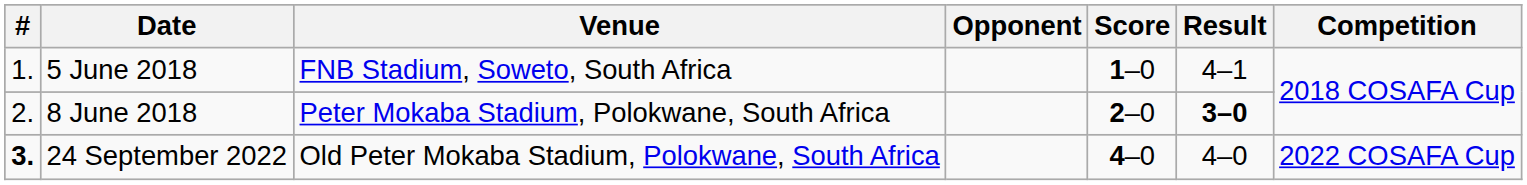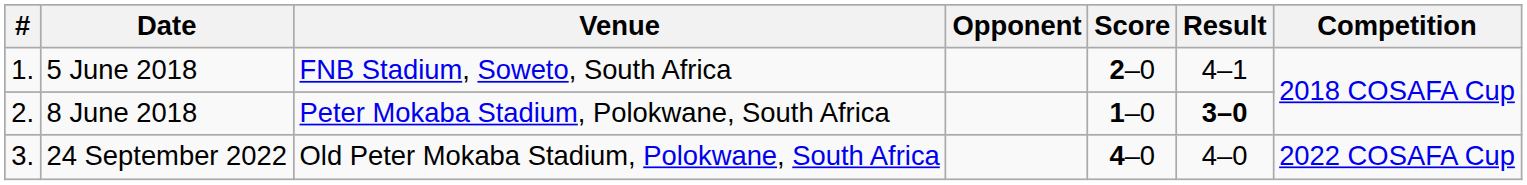5 June 2018 | Score: 1–0 -> 2–0
8 June 2018 | Score: 2–0 -> 1–0
24 September 2022 | #: bold -> normal
